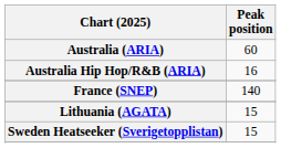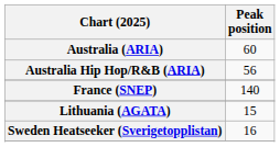Australia Hip Hop/R&B (ARIA) | Peak position: 16 -> 56
Sweden Heatseeker (Sverigetopplistan) | Peak position: 15 -> 16
